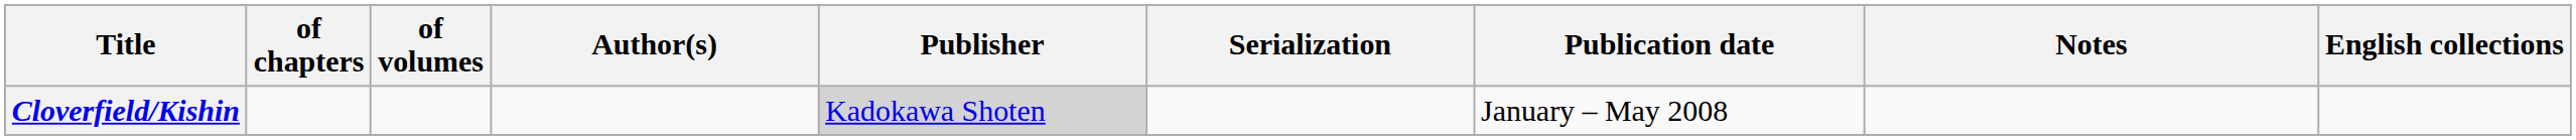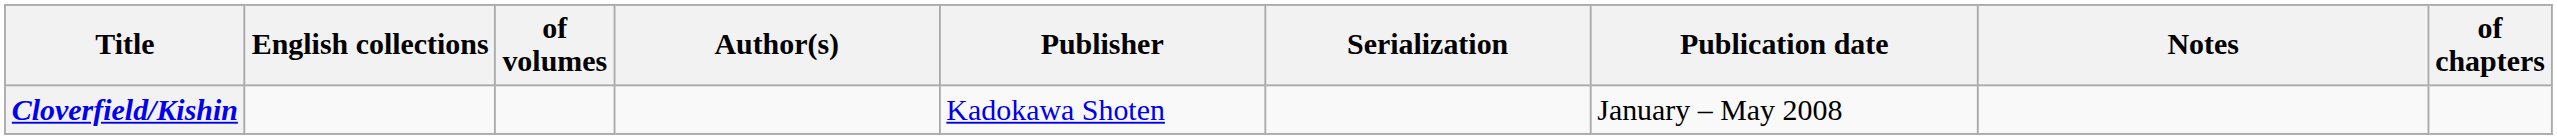columns swapped: of chapters <-> English collections
Cloverfield/Kishin | Publisher: lightgrey background -> no background
